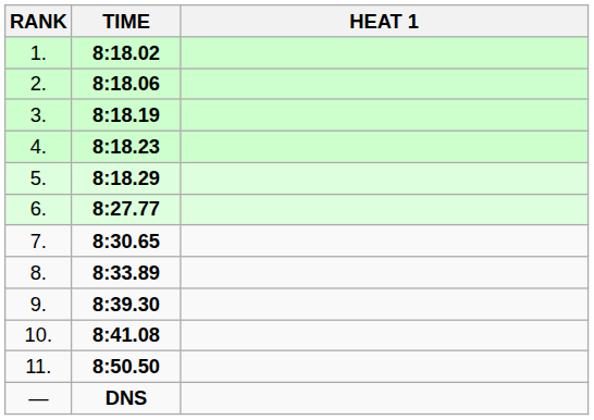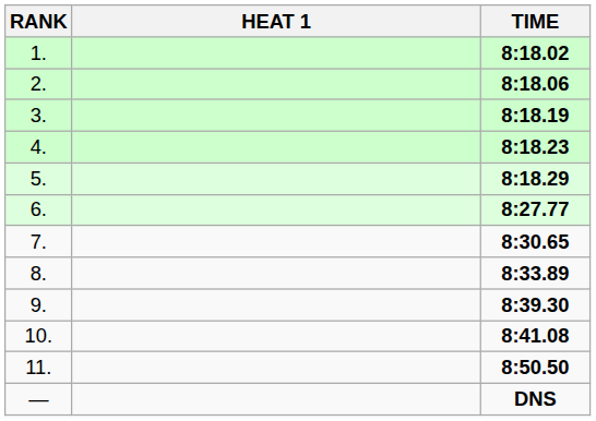columns swapped: HEAT 1 <-> TIME
